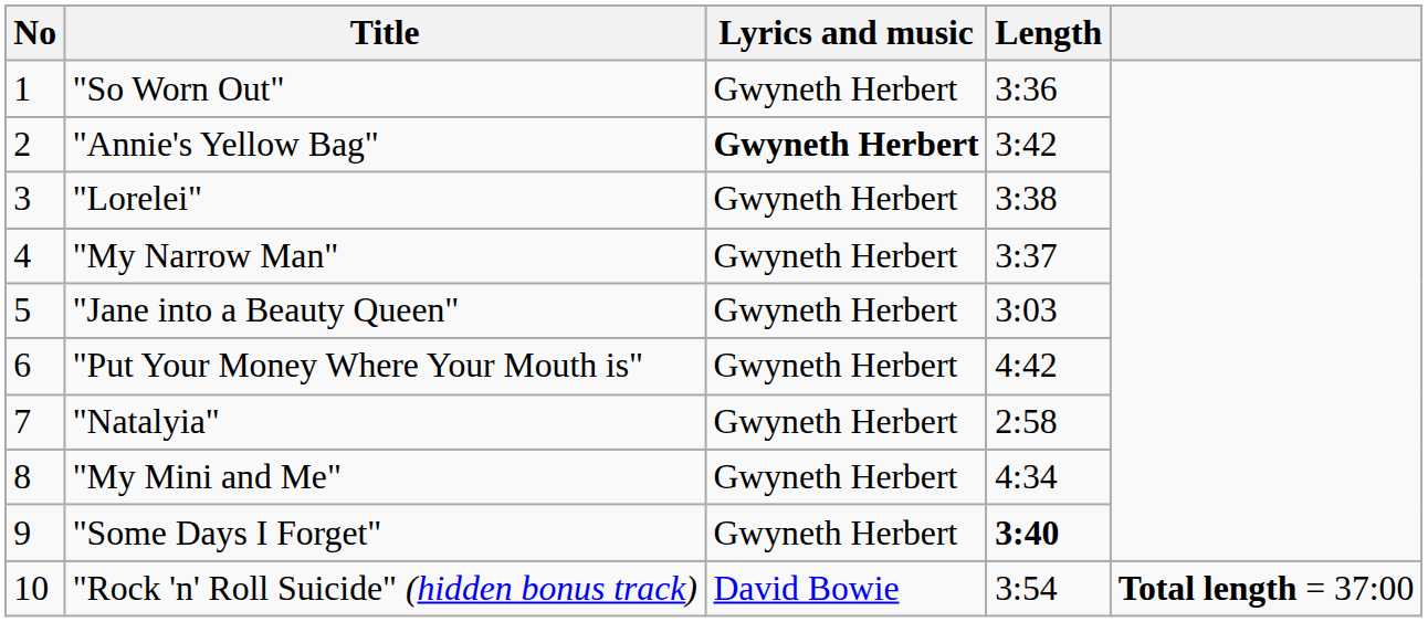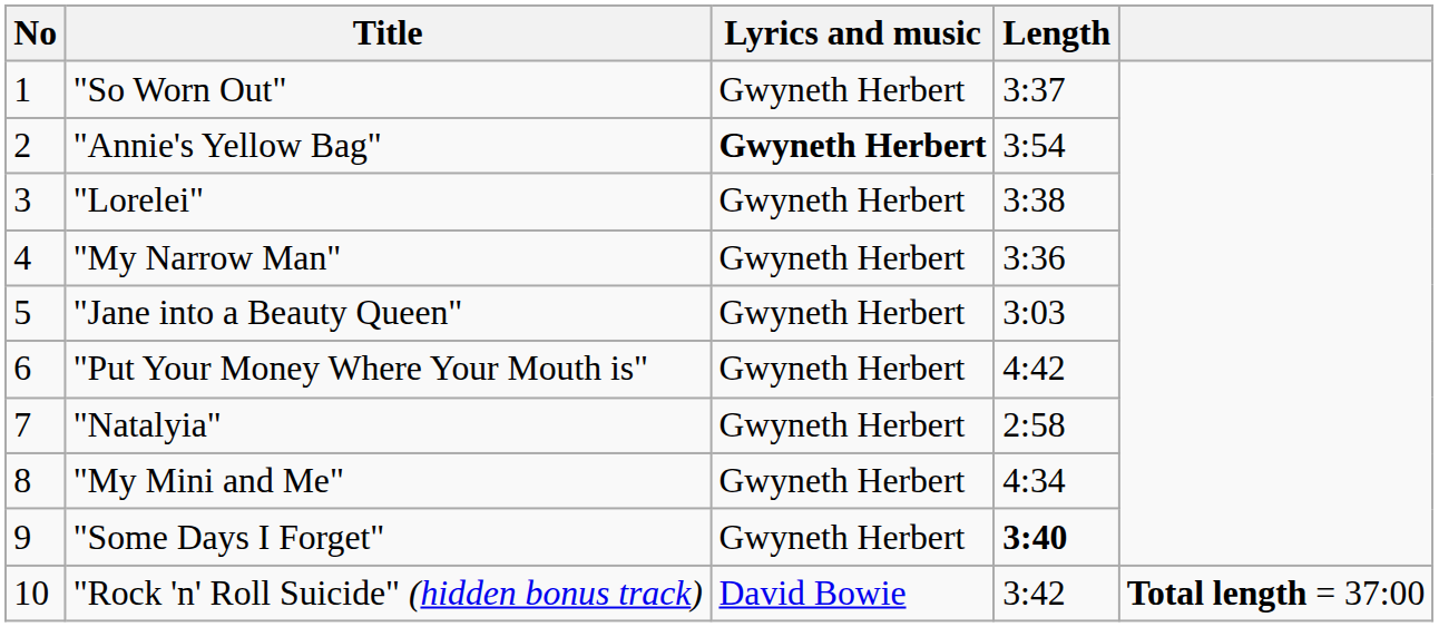"So Worn Out" | Length: 3:36 -> 3:37
"Annie's Yellow Bag" | Length: 3:42 -> 3:54
"My Narrow Man" | Length: 3:37 -> 3:36
"Rock 'n' Roll Suicide" (hidden bonus track) | Length: 3:54 -> 3:42
